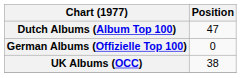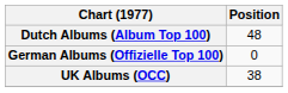Dutch Albums (Album Top 100) | Position: 47 -> 48
